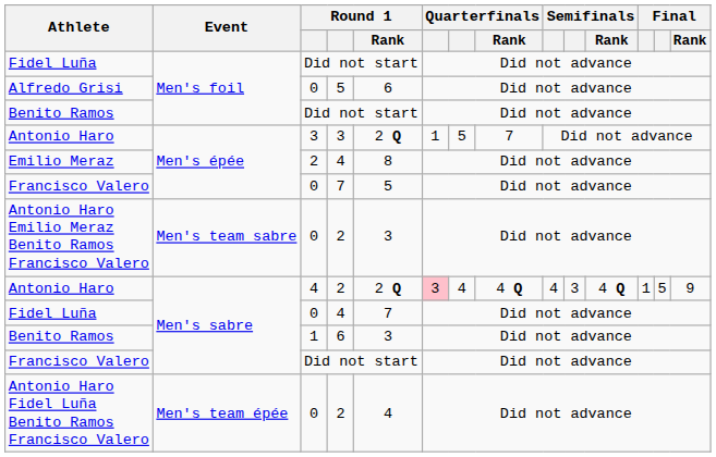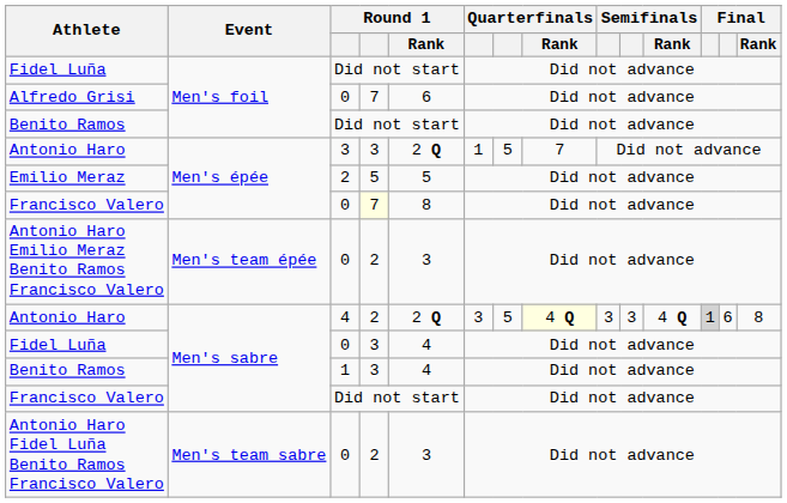Alfredo Grisi | column 4: 5 -> 7
Emilio Meraz | column 4: 4 -> 5
Emilio Meraz | Round 1 / Rank: 8 -> 5
Francisco Valero / 0 | column 4: no background -> lightyellow background
Francisco Valero / 0 | Round 1 / Rank: 5 -> 8
Antonio Haro Emilio Meraz Benito Ramos Francisco Valero | Event: Men's team sabre -> Men's team épée
Antonio Haro / 4 | column 6: pink background -> no background
Antonio Haro / 4 | column 7: 4 -> 5
Antonio Haro / 4 | Quarterfinals / Rank: no background -> lightyellow background
Antonio Haro / 4 | column 9: 4 -> 3
Antonio Haro / 4 | column 12: no background -> lightgrey background
Antonio Haro / 4 | column 13: 5 -> 6
Antonio Haro / 4 | Final / Rank: 9 -> 8
Fidel Luña / 0 | column 4: 4 -> 3
Fidel Luña / 0 | Round 1 / Rank: 7 -> 4
Benito Ramos / 1 | column 4: 6 -> 3
Benito Ramos / 1 | Round 1 / Rank: 3 -> 4
Antonio Haro Fidel Luña Benito Ramos Francisco Valero | Event: Men's team épée -> Men's team sabre
Antonio Haro Fidel Luña Benito Ramos Francisco Valero | Round 1 / Rank: 4 -> 3
